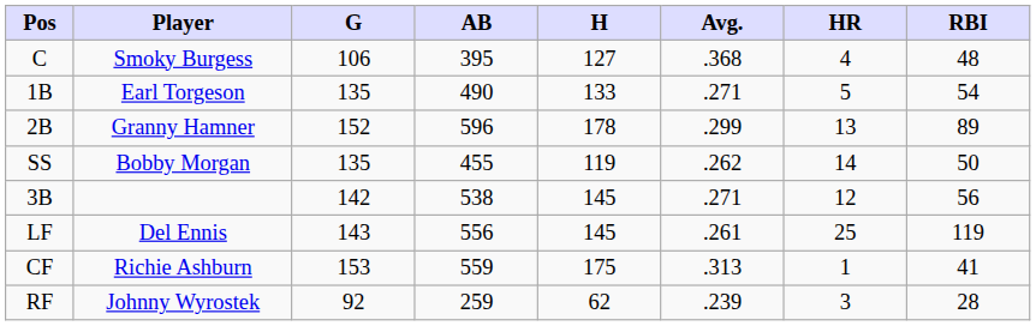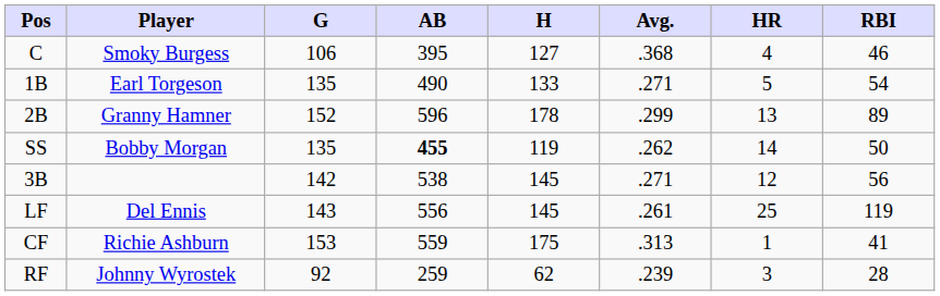C | RBI: 48 -> 46
SS | AB: normal -> bold
